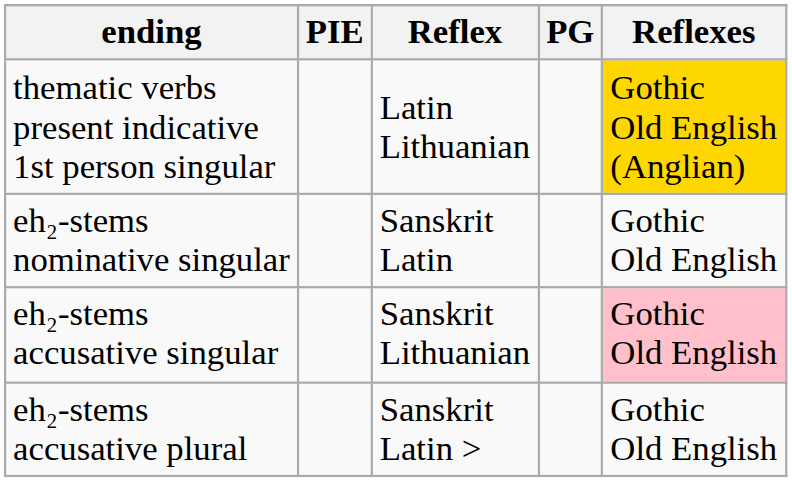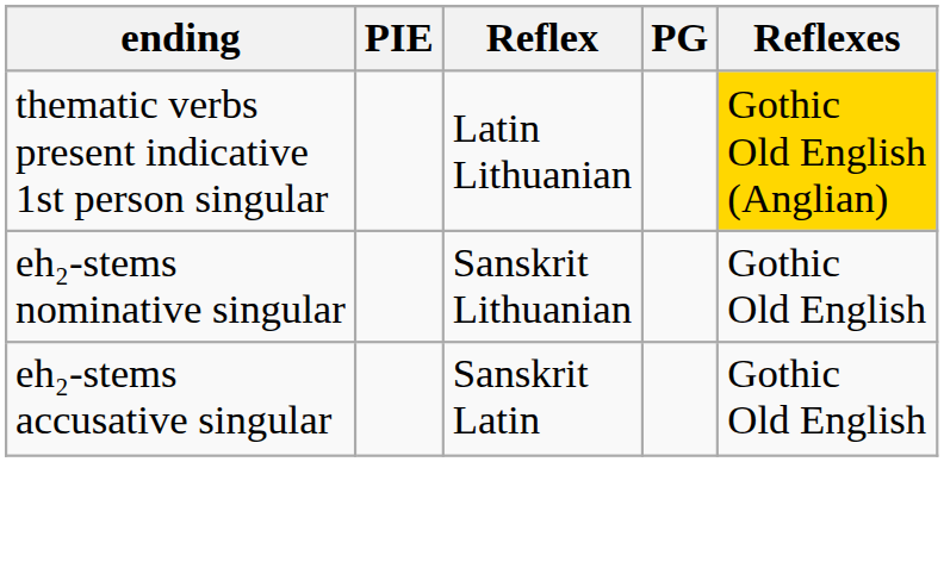eh₂-stems nominative singular | Reflex: Sanskrit Latin -> Sanskrit Lithuanian
eh₂-stems accusative singular | Reflex: Sanskrit Lithuanian -> Sanskrit Latin
eh₂-stems accusative singular | Reflexes: pink background -> no background
- row: eh₂-stems accusative plural | Sanskrit Latin > | Gothic Old English
